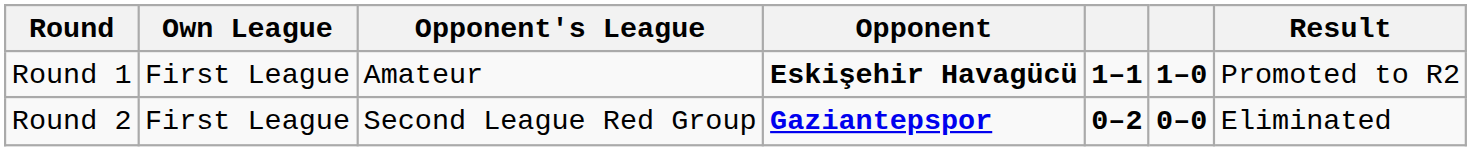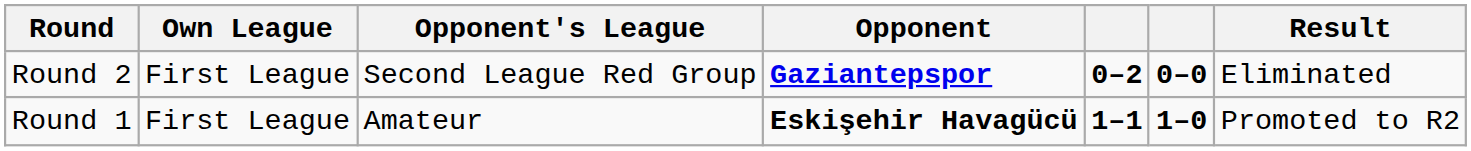rows swapped: Round 1 <-> Round 2
